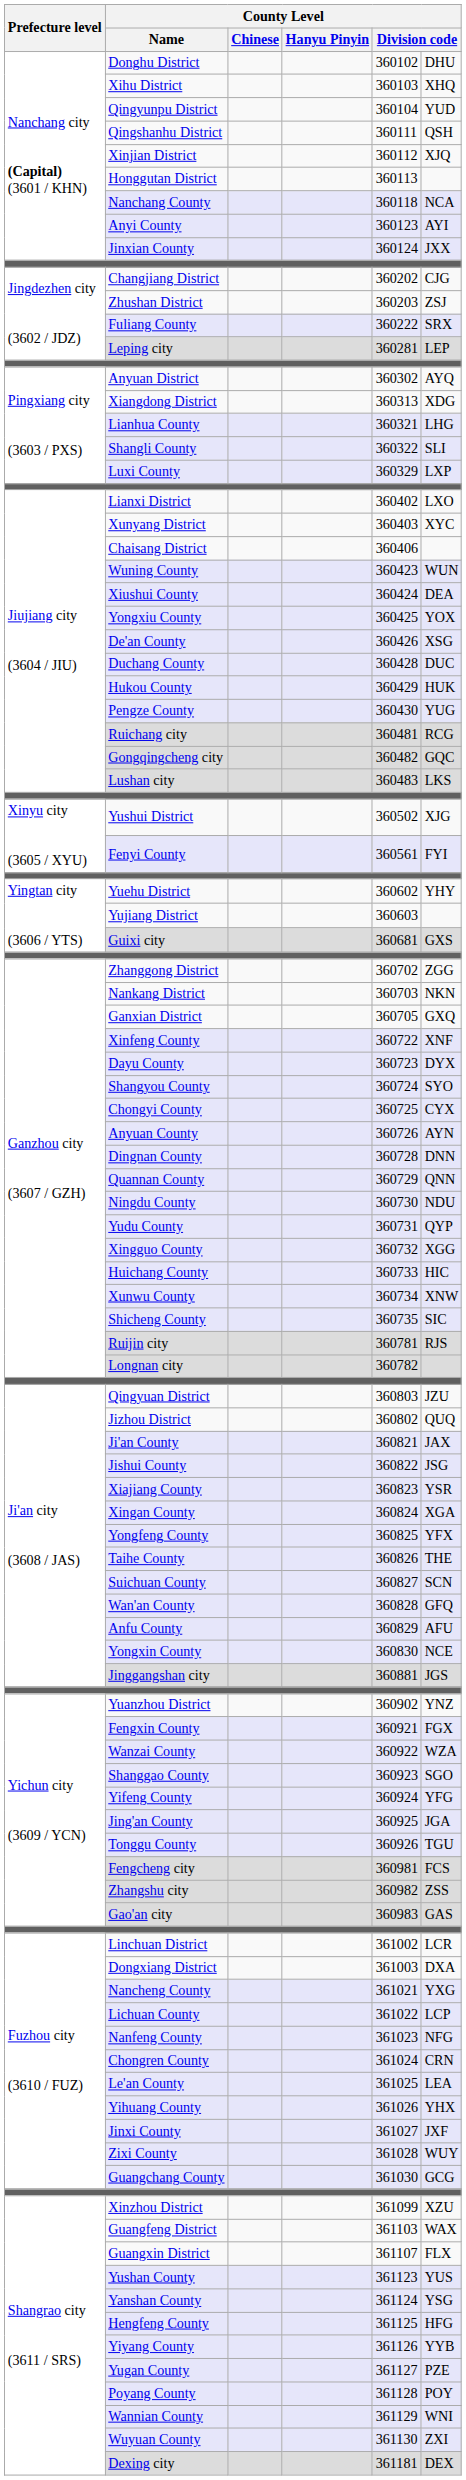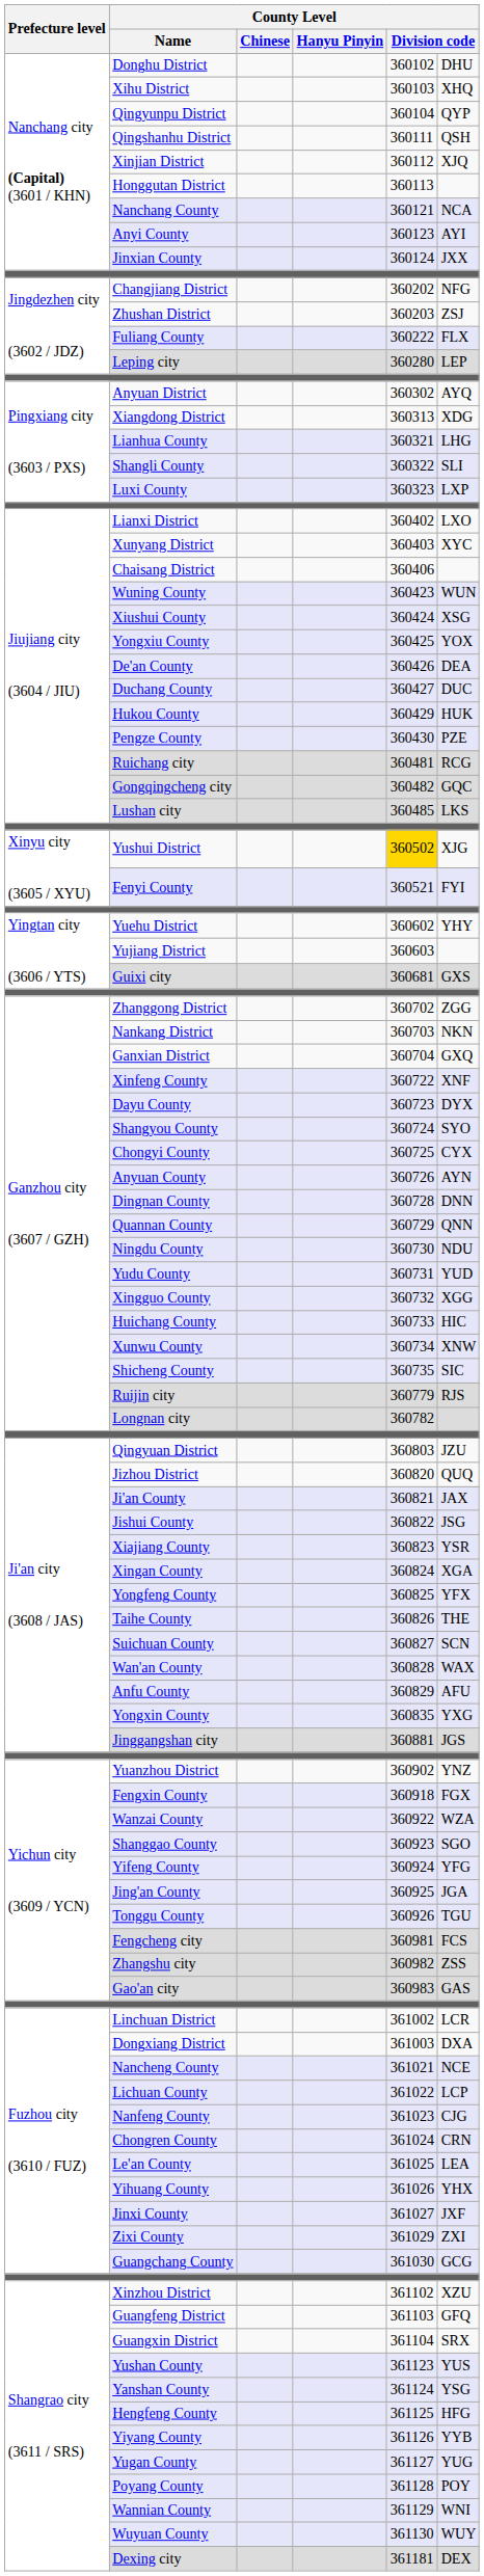Qingyunpu District | column 6: YUD -> QYP
Nanchang County | column 5: 360118 -> 360121
Changjiang District | column 6: CJG -> NFG
Fuliang County | column 6: SRX -> FLX
Leping city | column 5: 360281 -> 360280
Luxi County | column 5: 360329 -> 360323
Xiushui County | column 6: DEA -> XSG
De'an County | column 6: XSG -> DEA
Duchang County | column 5: 360428 -> 360427
Pengze County | column 6: YUG -> PZE
Lushan city | column 5: 360483 -> 360485
Yushui District | column 5: no background -> gold background
Fenyi County | column 5: 360561 -> 360521
Ganxian District | column 5: 360705 -> 360704
Yudu County | column 6: QYP -> YUD
Ruijin city | column 5: 360781 -> 360779
Jizhou District | column 5: 360802 -> 360820
Wan'an County | column 6: GFQ -> WAX
Yongxin County | column 5: 360830 -> 360835
Yongxin County | column 6: NCE -> YXG
Fengxin County | column 5: 360921 -> 360918
Nancheng County | column 6: YXG -> NCE
Nanfeng County | column 6: NFG -> CJG
Zixi County | column 5: 361028 -> 361029
Zixi County | column 6: WUY -> ZXI
Xinzhou District | column 5: 361099 -> 361102
Guangfeng District | column 6: WAX -> GFQ
Guangxin District | column 5: 361107 -> 361104
Guangxin District | column 6: FLX -> SRX
Yugan County | column 6: PZE -> YUG
Wuyuan County | column 6: ZXI -> WUY
